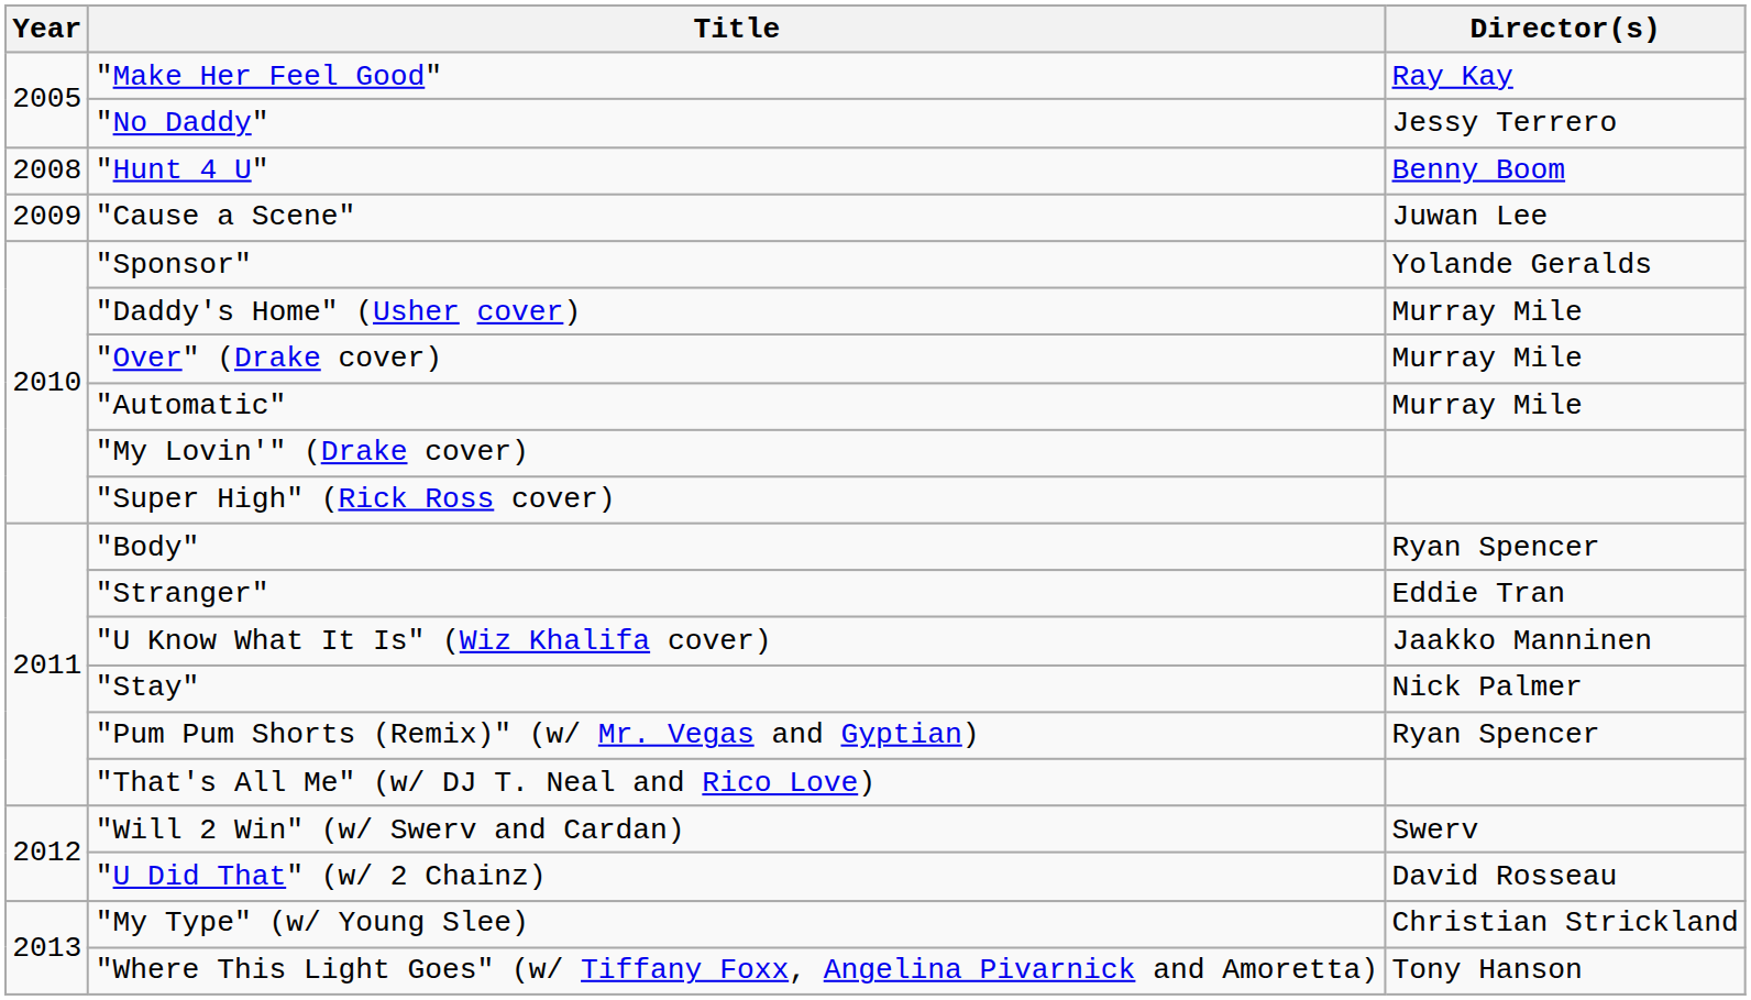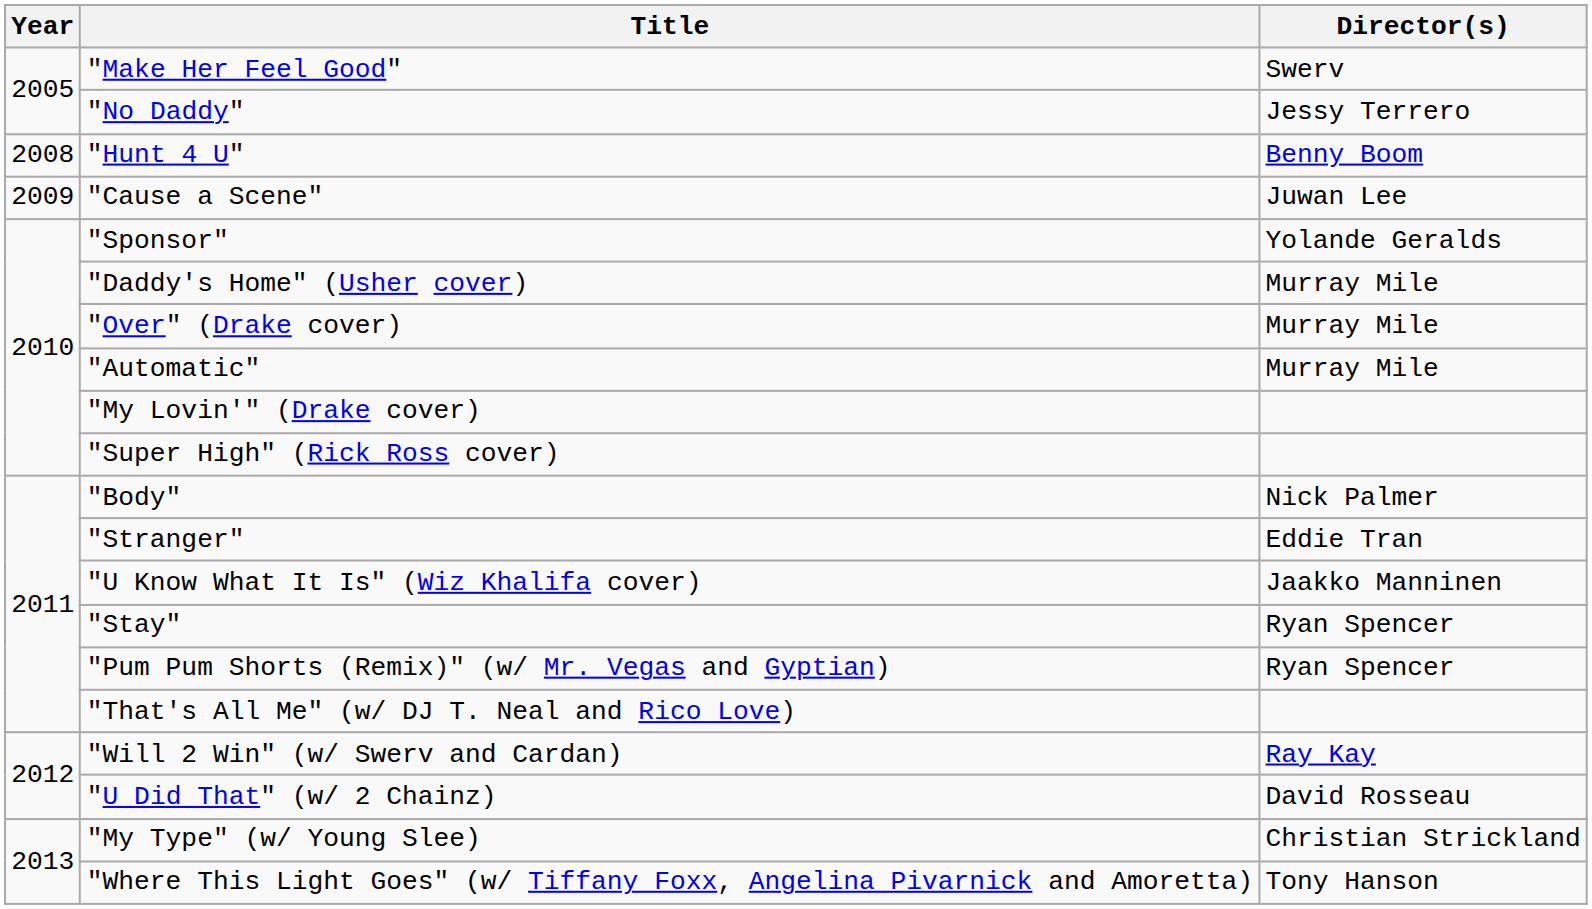"Make Her Feel Good" | Director(s): Ray Kay -> Swerv
"Body" | Director(s): Ryan Spencer -> Nick Palmer
"Stay" | Director(s): Nick Palmer -> Ryan Spencer
"Will 2 Win" (w/ Swerv and Cardan) | Director(s): Swerv -> Ray Kay
